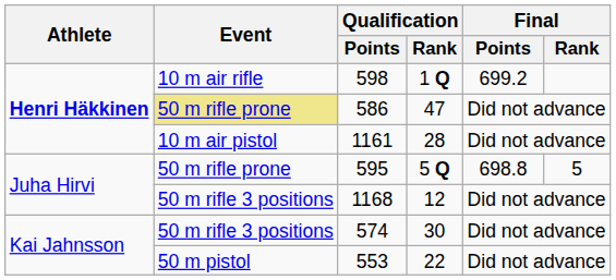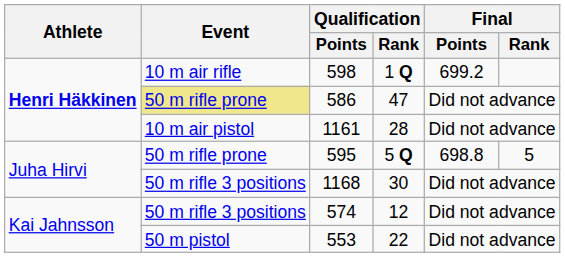1168 | Qualification / Rank: 12 -> 30
574 | Qualification / Rank: 30 -> 12
